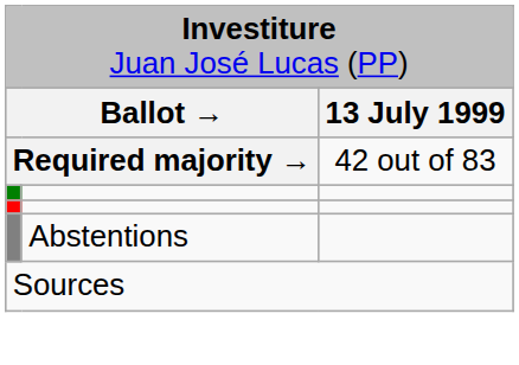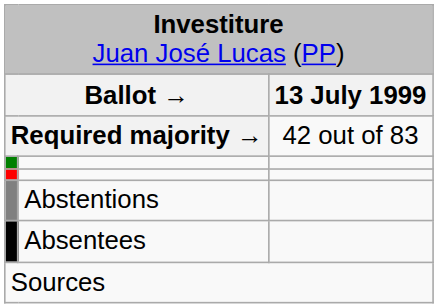+ row: Absentees
